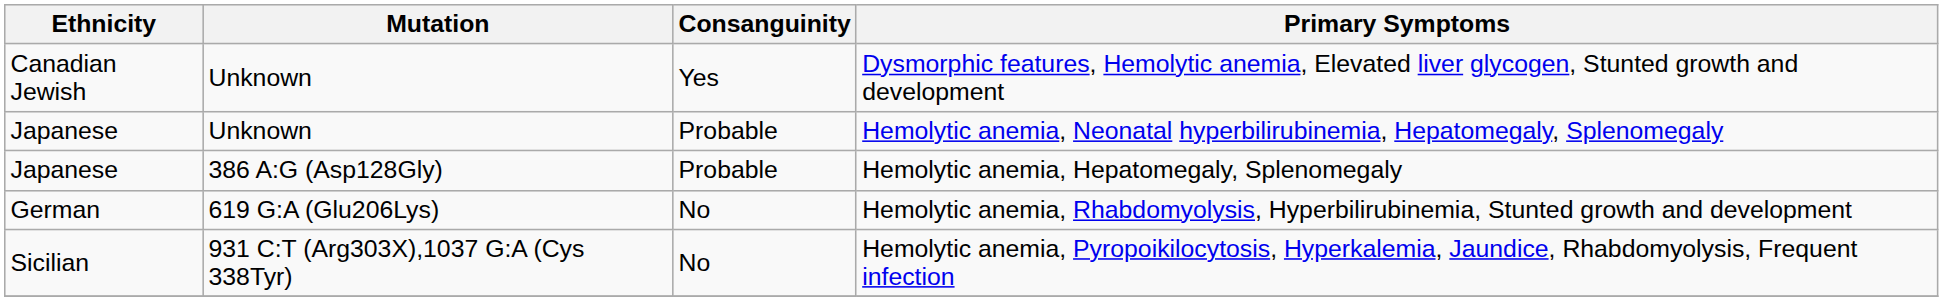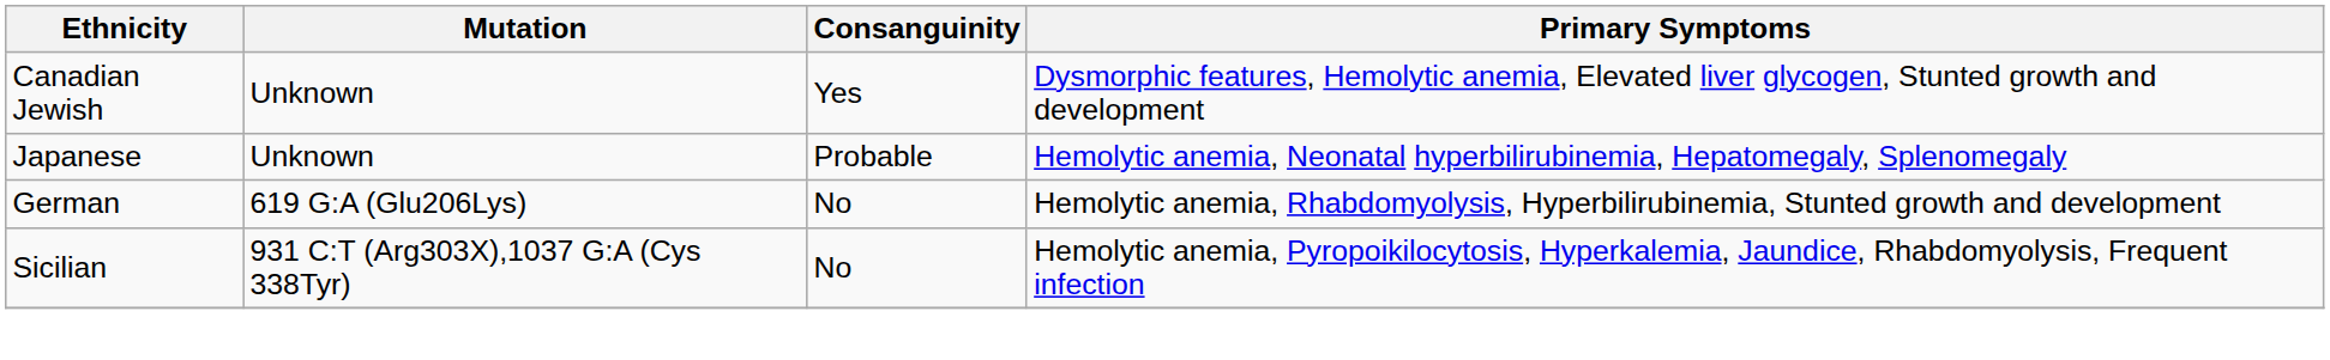- row: Japanese | 386 A:G (Asp128Gly) | Probable | Hemolytic anemia, Hepatomegaly, Splenomegaly
